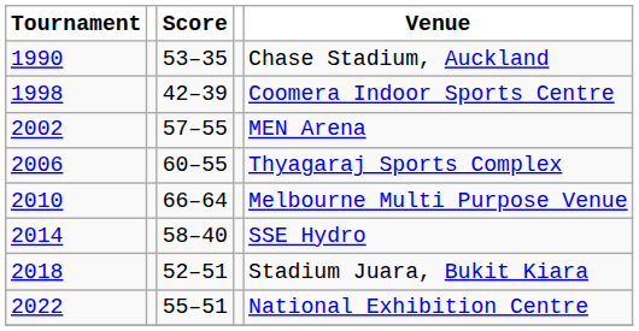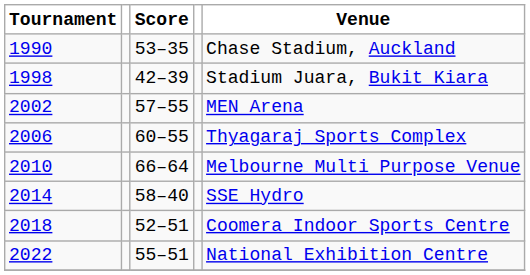1998 | Venue: Coomera Indoor Sports Centre -> Stadium Juara, Bukit Kiara
2018 | Venue: Stadium Juara, Bukit Kiara -> Coomera Indoor Sports Centre
